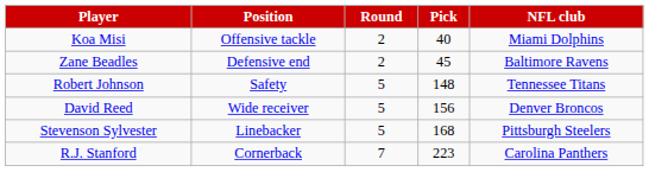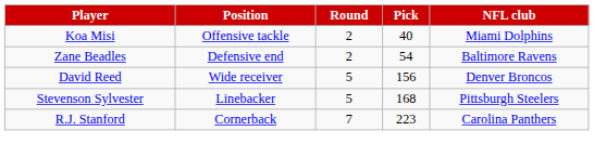Zane Beadles | Pick: 45 -> 54
- row: Robert Johnson | Safety | 5 | 148 | Tennessee Titans
